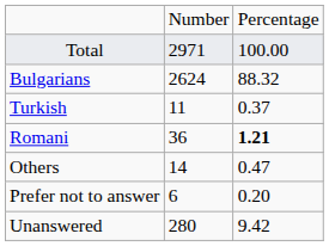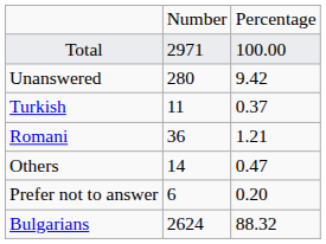rows swapped: Bulgarians <-> Unanswered
Romani | column 3: bold -> normal
